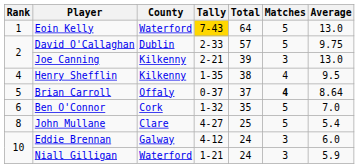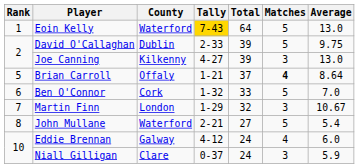David O'Callaghan | Total: 57 -> 39
Joe Canning | Tally: 2-21 -> 4-27
- row: 4 | Henry Shefflin | Kilkenny | 1-35 | 38 | 4 | 9.5
Brian Carroll | Tally: 0-37 -> 1-21
Ben O'Connor | Total: 35 -> 33
+ row: 7 | Martin Finn | London | 1-29 | 32 | 3 | 10.67
John Mullane | County: Clare -> Waterford
John Mullane | Tally: 4-27 -> 2-21
John Mullane | Total: 25 -> 27
Eddie Brennan | Matches: 3 -> 4
Niall Gilligan | County: Waterford -> Clare
Niall Gilligan | Tally: 1-21 -> 0-37
